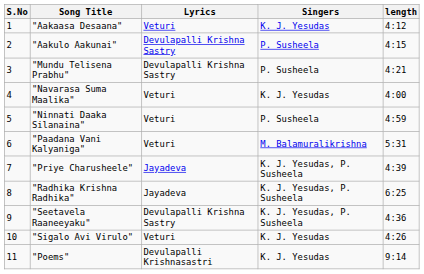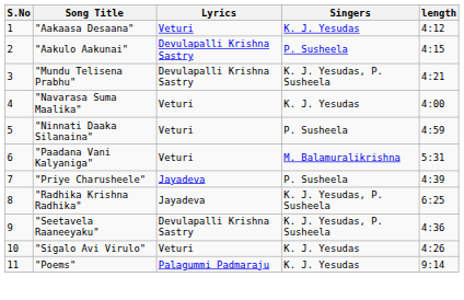"Mundu Telisena Prabhu" | Singers: P. Susheela -> K. J. Yesudas, P. Susheela
"Priye Charusheele" | Singers: K. J. Yesudas, P. Susheela -> P. Susheela
"Poems" | Lyrics: Devulapalli Krishnasastri -> Palagummi Padmaraju
